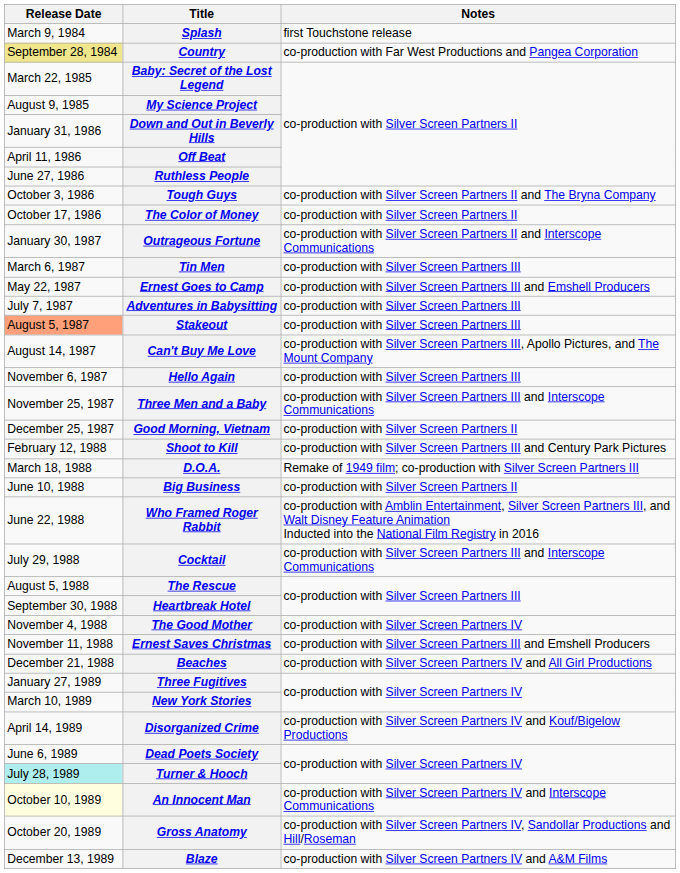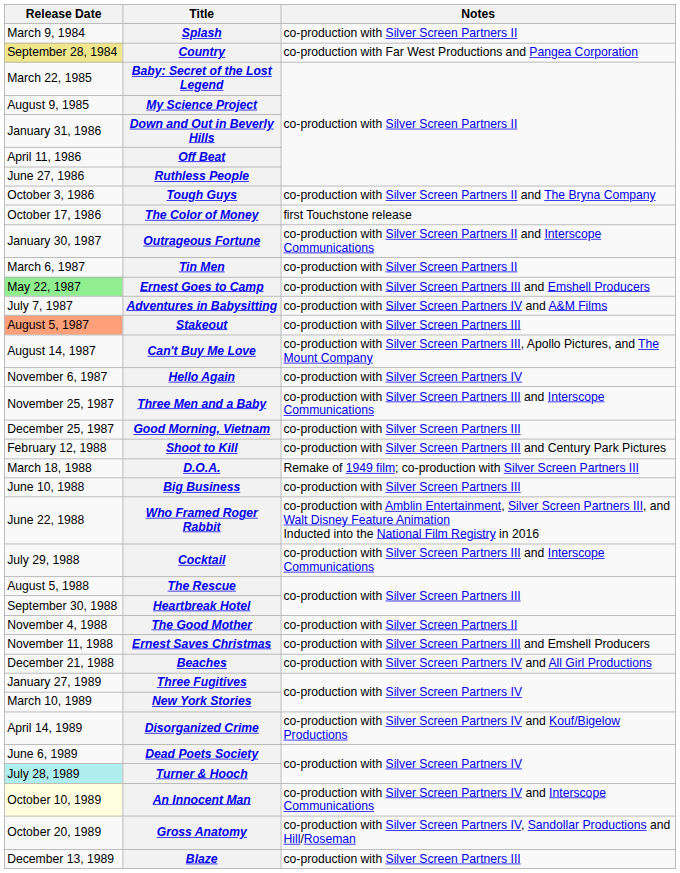Splash | Notes: first Touchstone release -> co-production with Silver Screen Partners II
The Color of Money | Notes: co-production with Silver Screen Partners II -> first Touchstone release
Tin Men | Notes: co-production with Silver Screen Partners III -> co-production with Silver Screen Partners II
Ernest Goes to Camp | Release Date: no background -> lightgreen background
Adventures in Babysitting | Notes: co-production with Silver Screen Partners III -> co-production with Silver Screen Partners IV and A&M Films
Hello Again | Notes: co-production with Silver Screen Partners III -> co-production with Silver Screen Partners IV
Good Morning, Vietnam | Notes: co-production with Silver Screen Partners II -> co-production with Silver Screen Partners III
Big Business | Notes: co-production with Silver Screen Partners II -> co-production with Silver Screen Partners III
The Good Mother | Notes: co-production with Silver Screen Partners IV -> co-production with Silver Screen Partners II
Blaze | Notes: co-production with Silver Screen Partners IV and A&M Films -> co-production with Silver Screen Partners III
